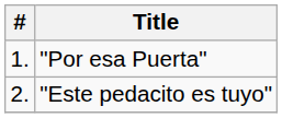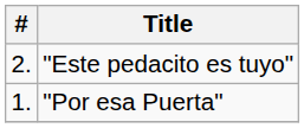rows swapped: "Por esa Puerta" <-> "Este pedacito es tuyo"
